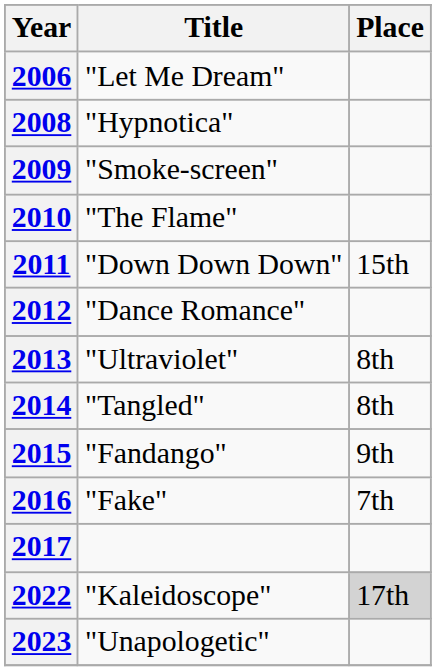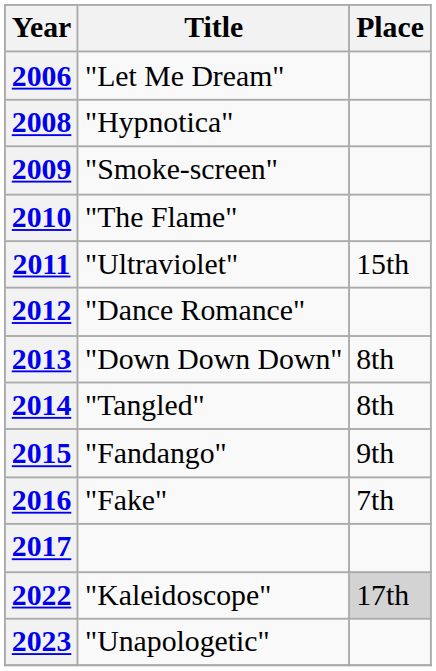2011 | Title: "Down Down Down" -> "Ultraviolet"
2013 | Title: "Ultraviolet" -> "Down Down Down"
